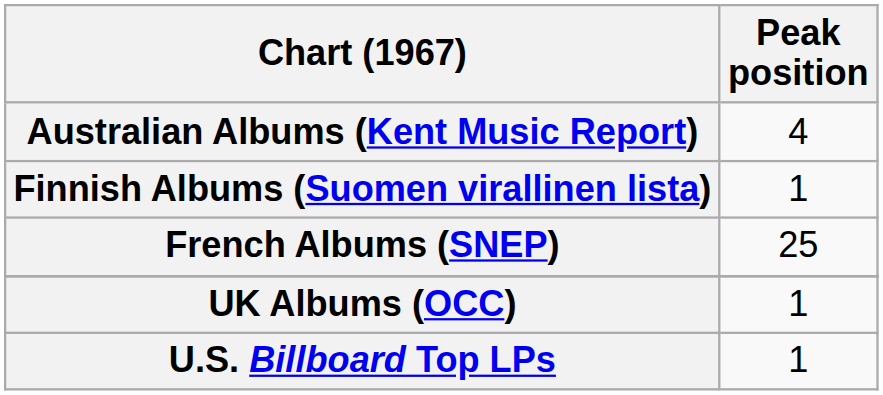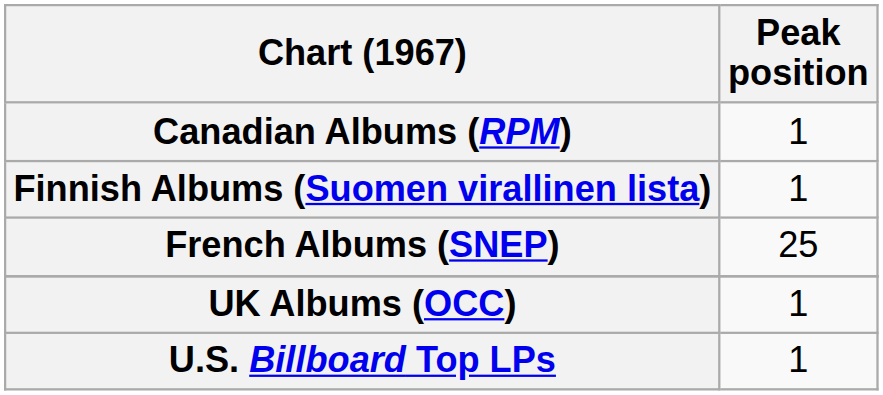- row: Australian Albums (Kent Music Report) | 4
+ row: Canadian Albums (RPM) | 1
